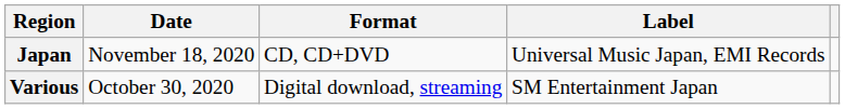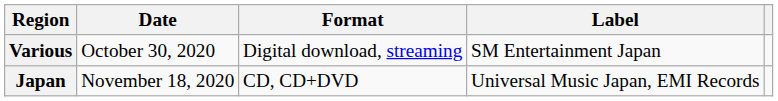rows swapped: Various <-> Japan
